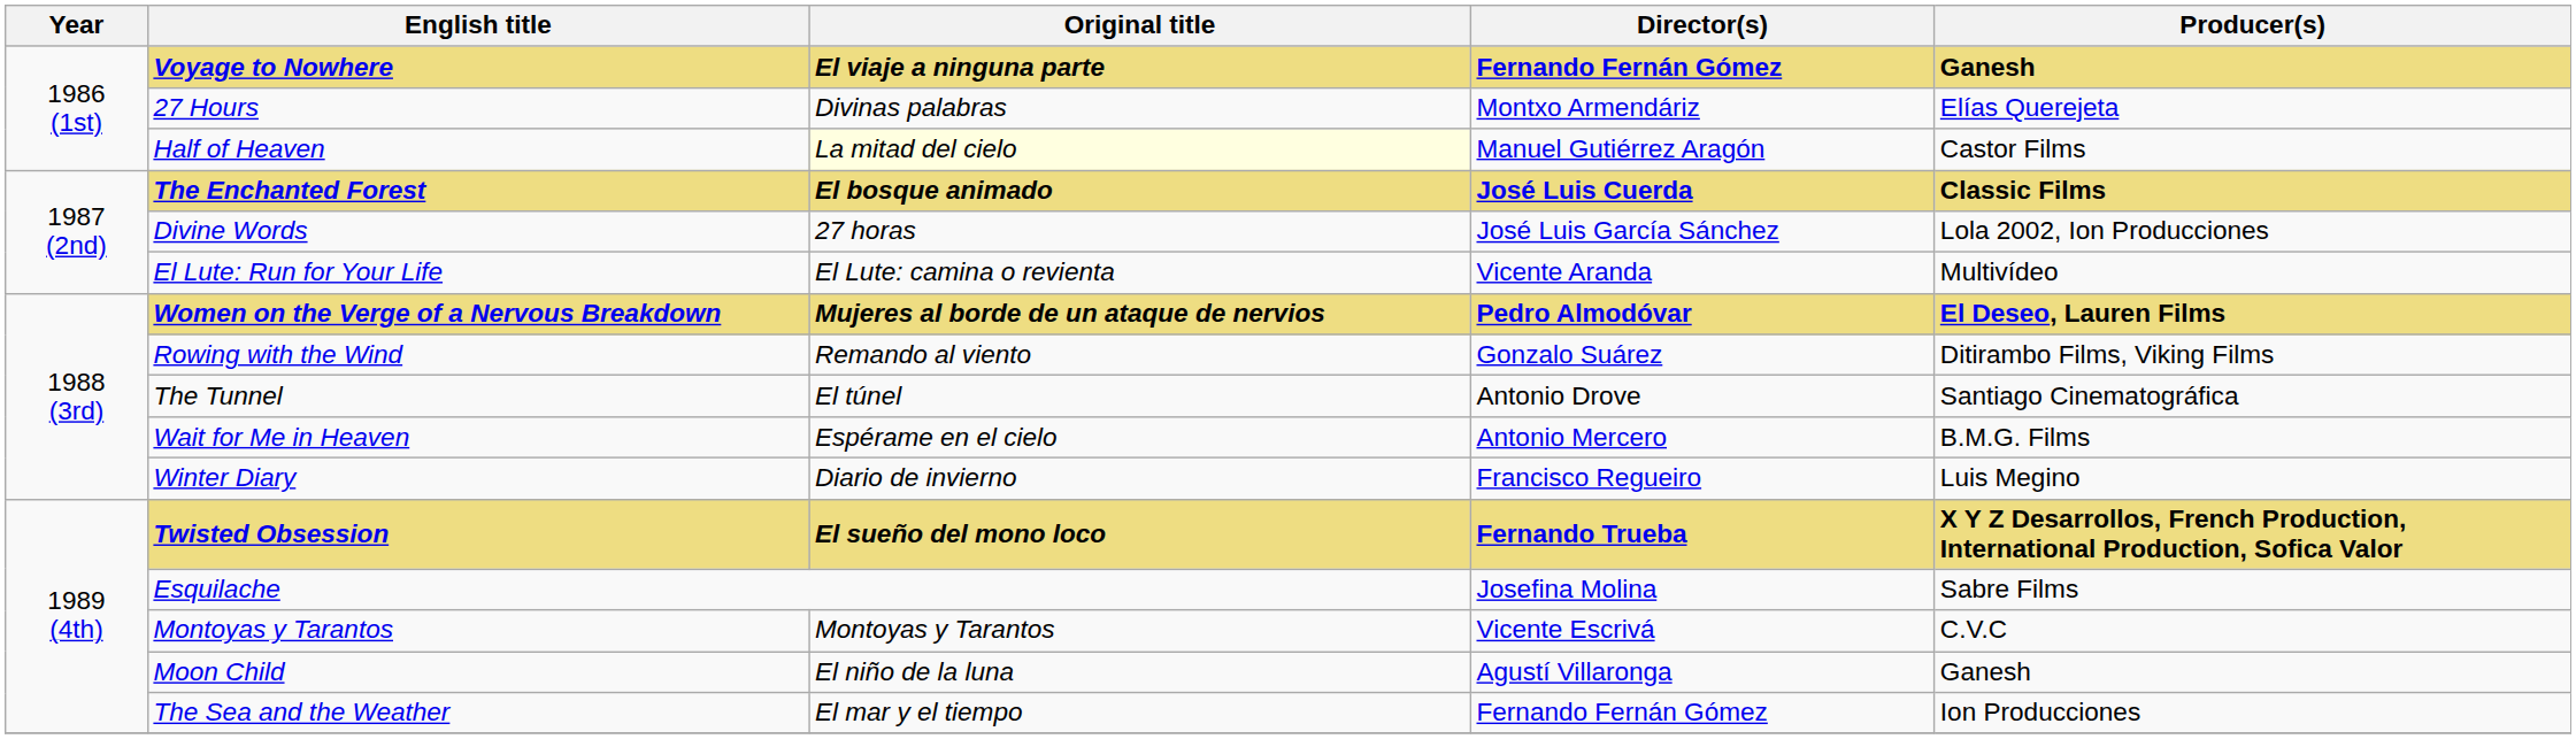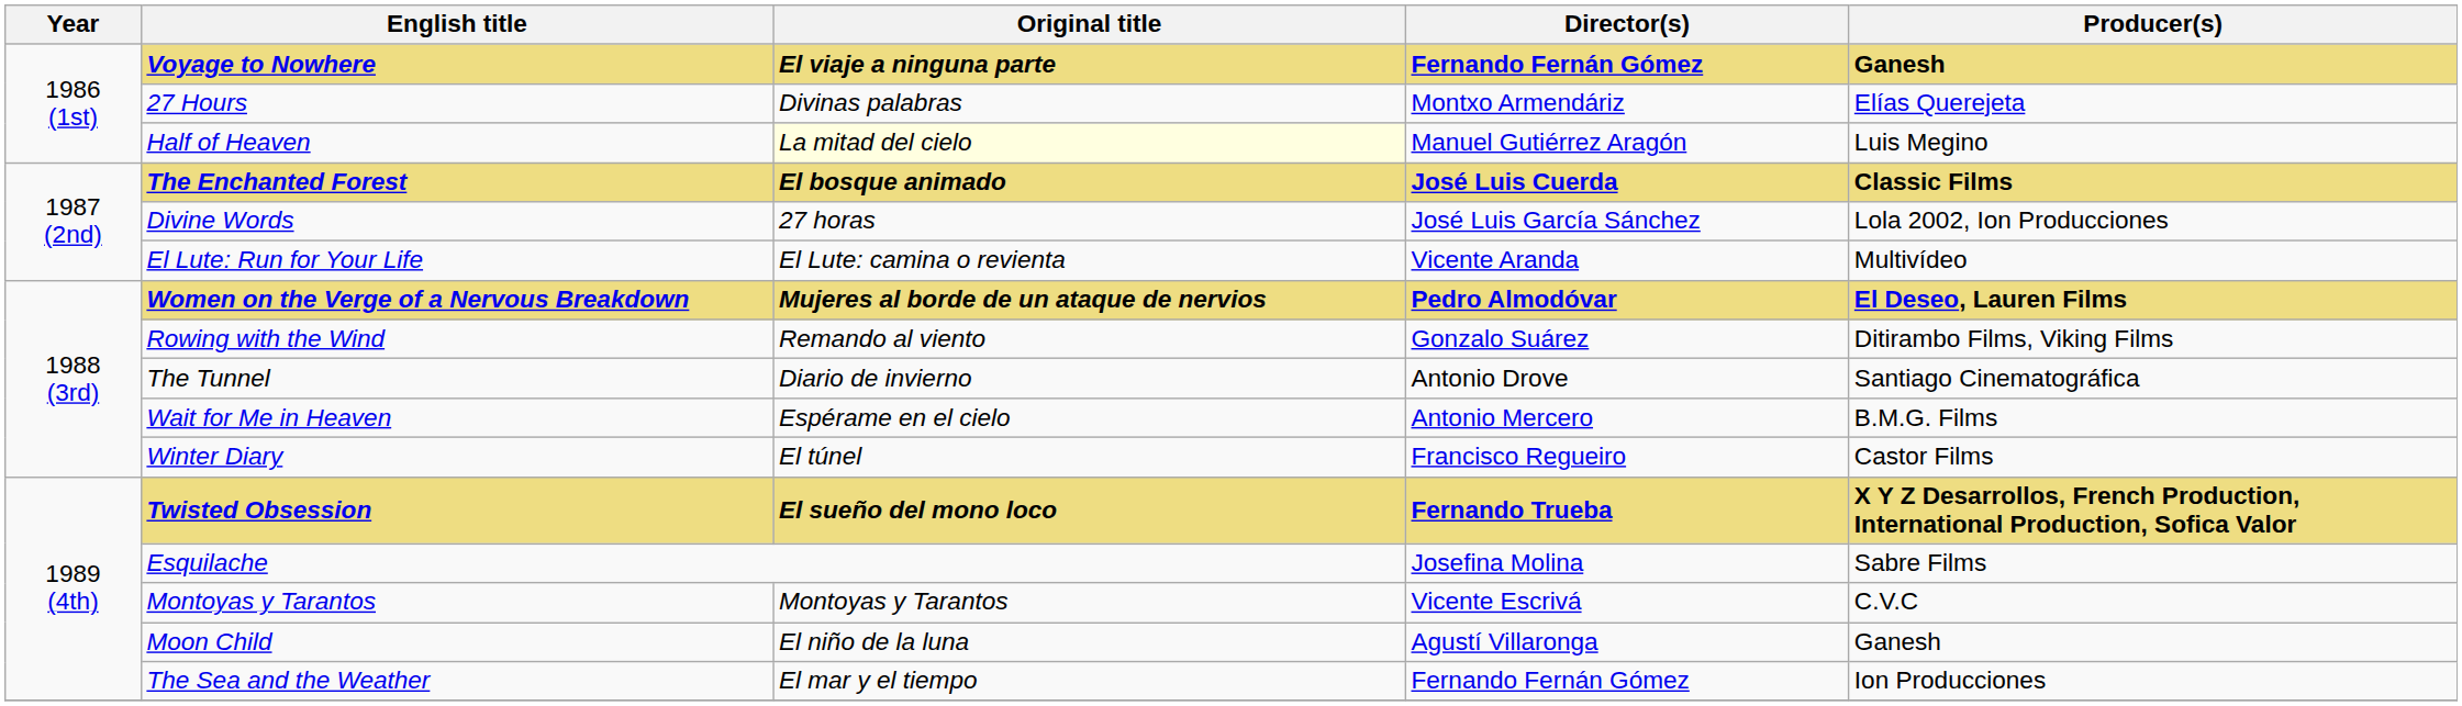Half of Heaven | Producer(s): Castor Films -> Luis Megino
The Tunnel | Original title: El túnel -> Diario de invierno
Winter Diary | Original title: Diario de invierno -> El túnel
Winter Diary | Producer(s): Luis Megino -> Castor Films
